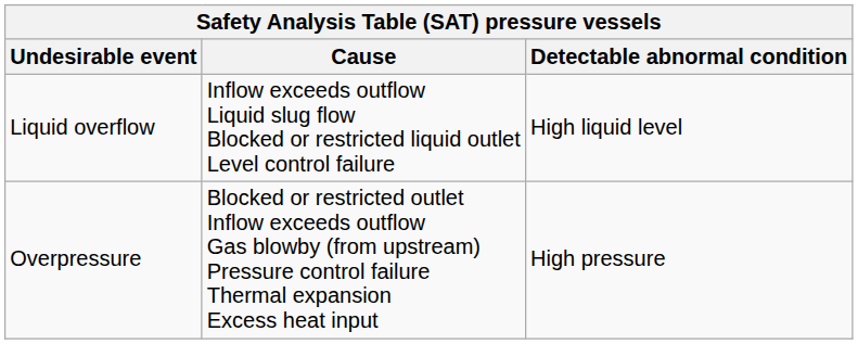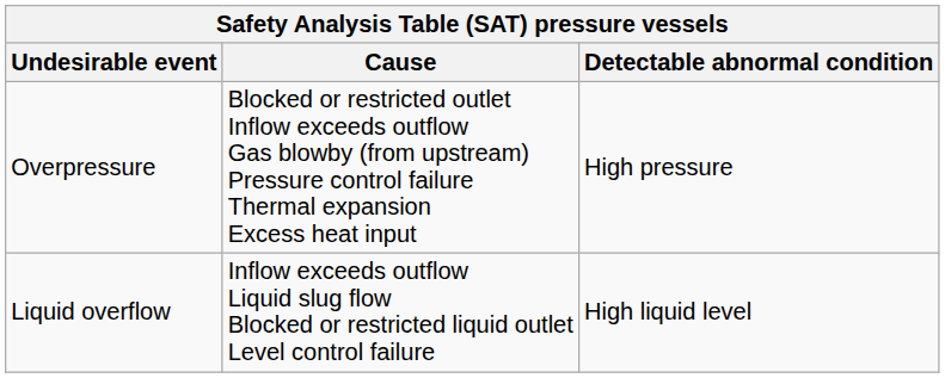rows swapped: Overpressure <-> Liquid overflow
